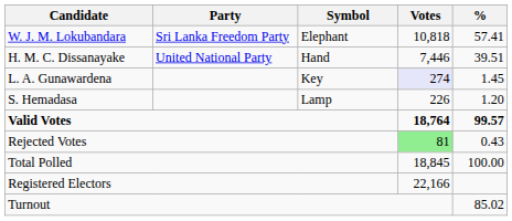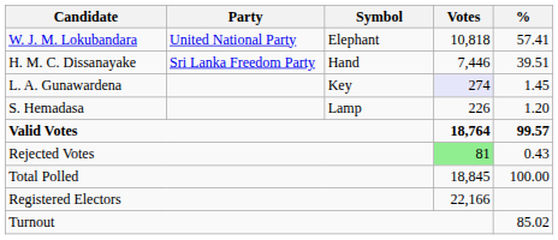W. J. M. Lokubandara | Party: Sri Lanka Freedom Party -> United National Party
H. M. C. Dissanayake | Party: United National Party -> Sri Lanka Freedom Party
